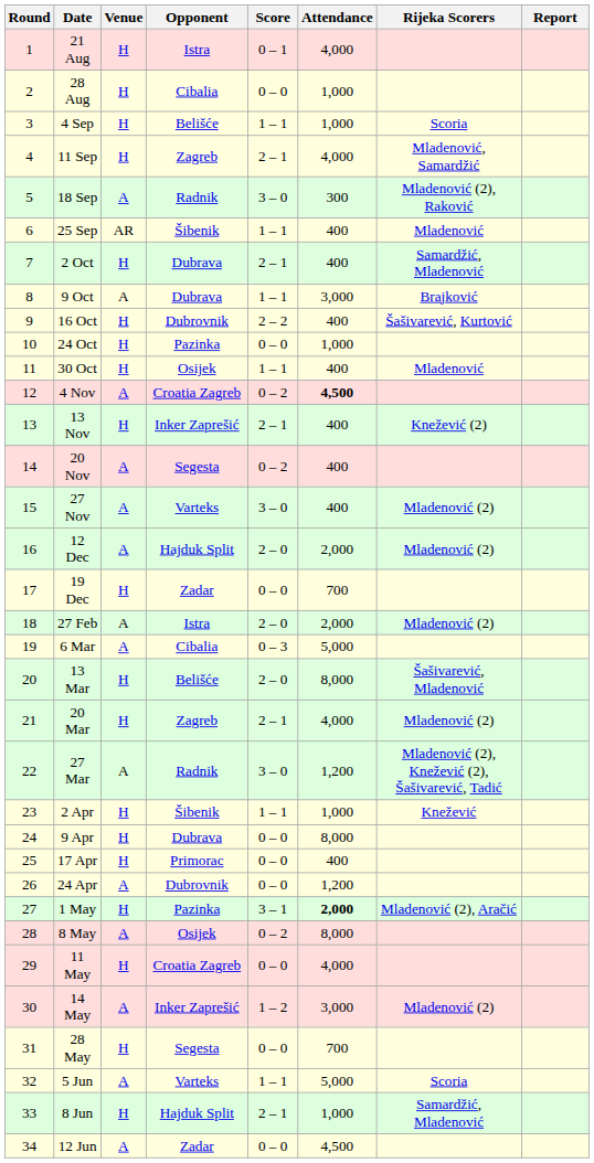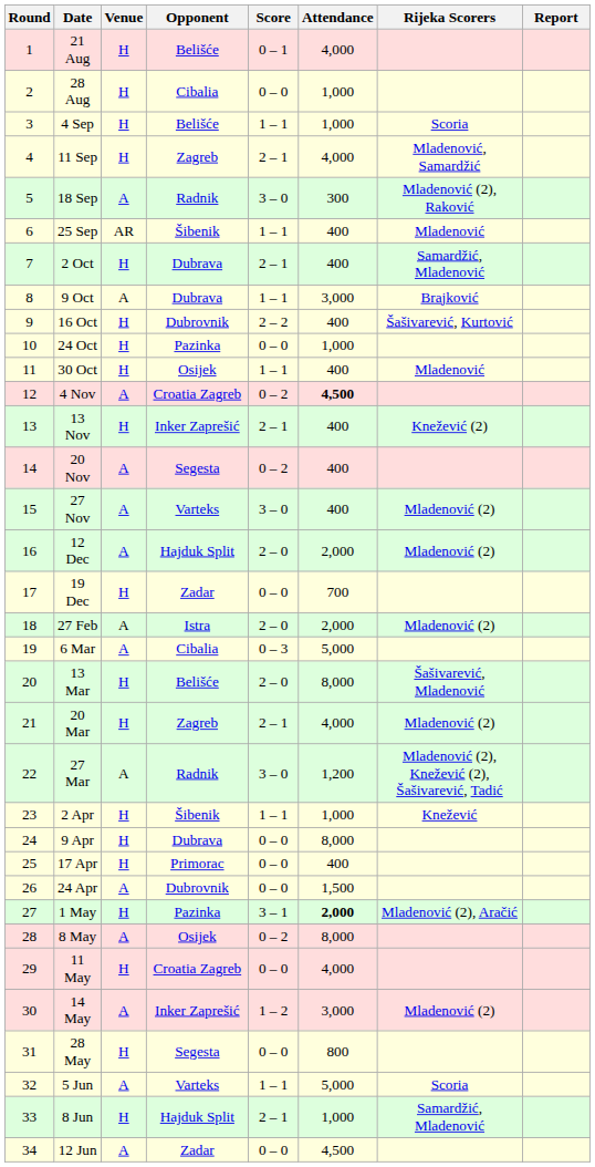21 Aug | Opponent: Istra -> Belišće
24 Apr | Attendance: 1,200 -> 1,500
28 May | Attendance: 700 -> 800
